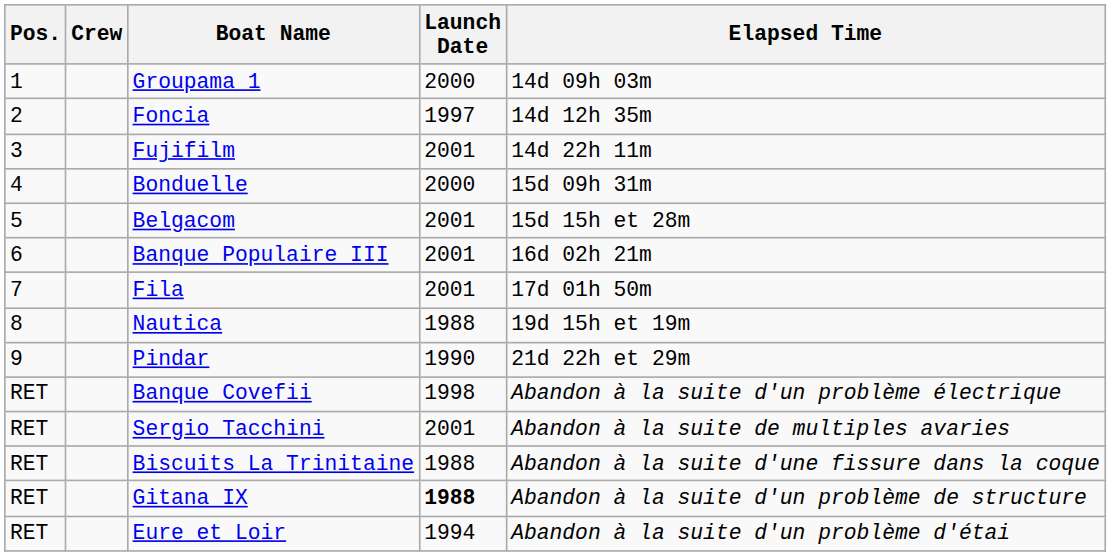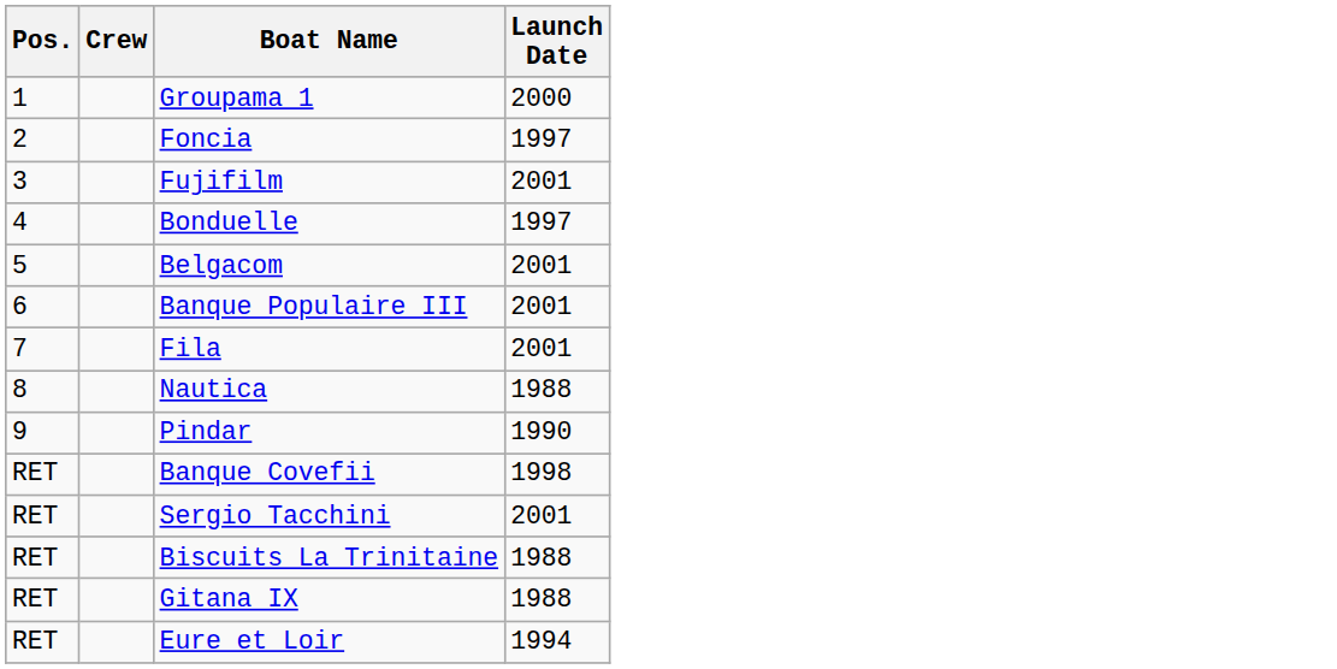- column: Elapsed Time | 14d 09h 03m | 14d 12h 35m | 14d 22h 11m | 15d 09h 31m | 15d 15h et 28m | 16d 02h 21m | 17d 01h 50m | 19d 15h et 19m | 21d 22h et 29m | Abandon à la suite d'un problème électrique | Abandon à la suite de multiples avaries | Abandon à la suite d'une fissure dans la coque | Abandon à la suite d'un problème de structure | Abandon à la suite d'un problème d'étai
Bonduelle | Launch Date: 2000 -> 1997
Gitana IX | Launch Date: bold -> normal
